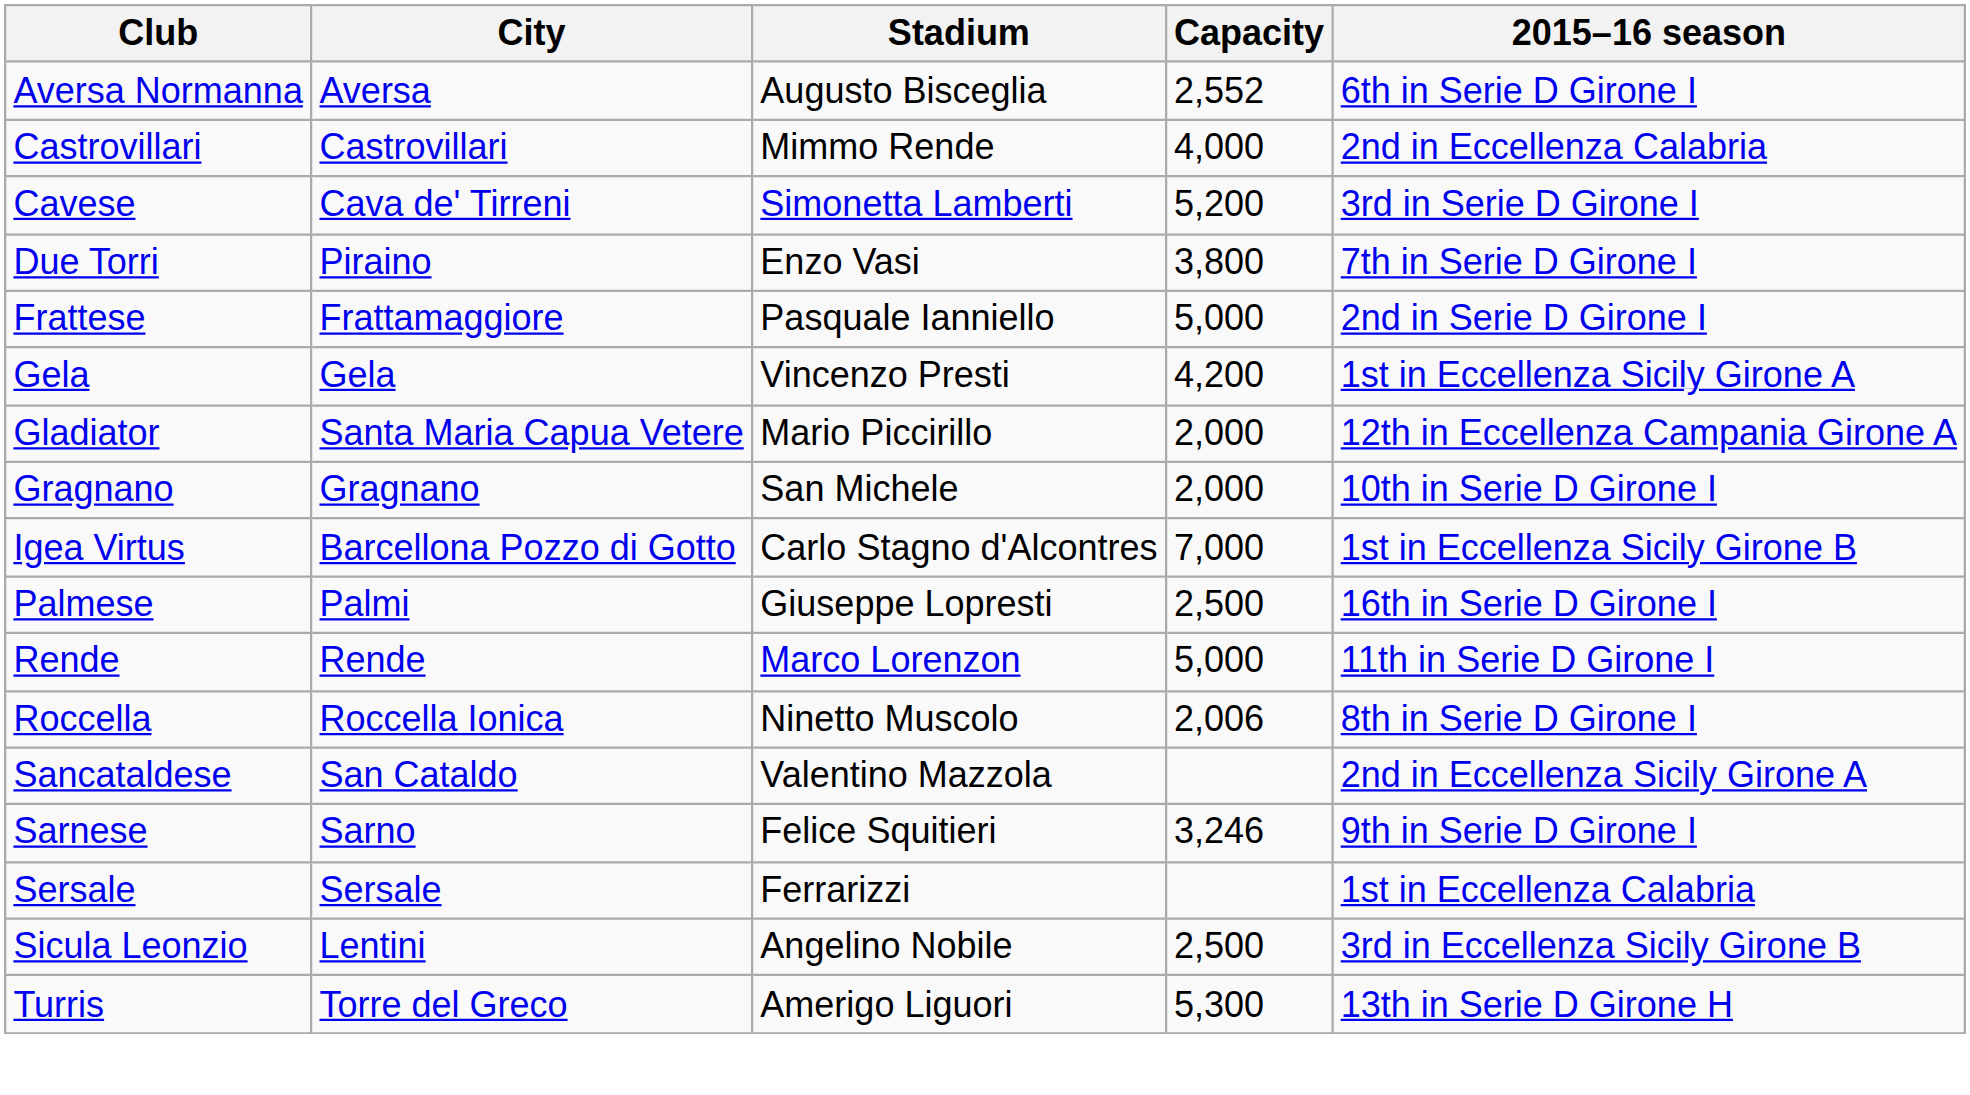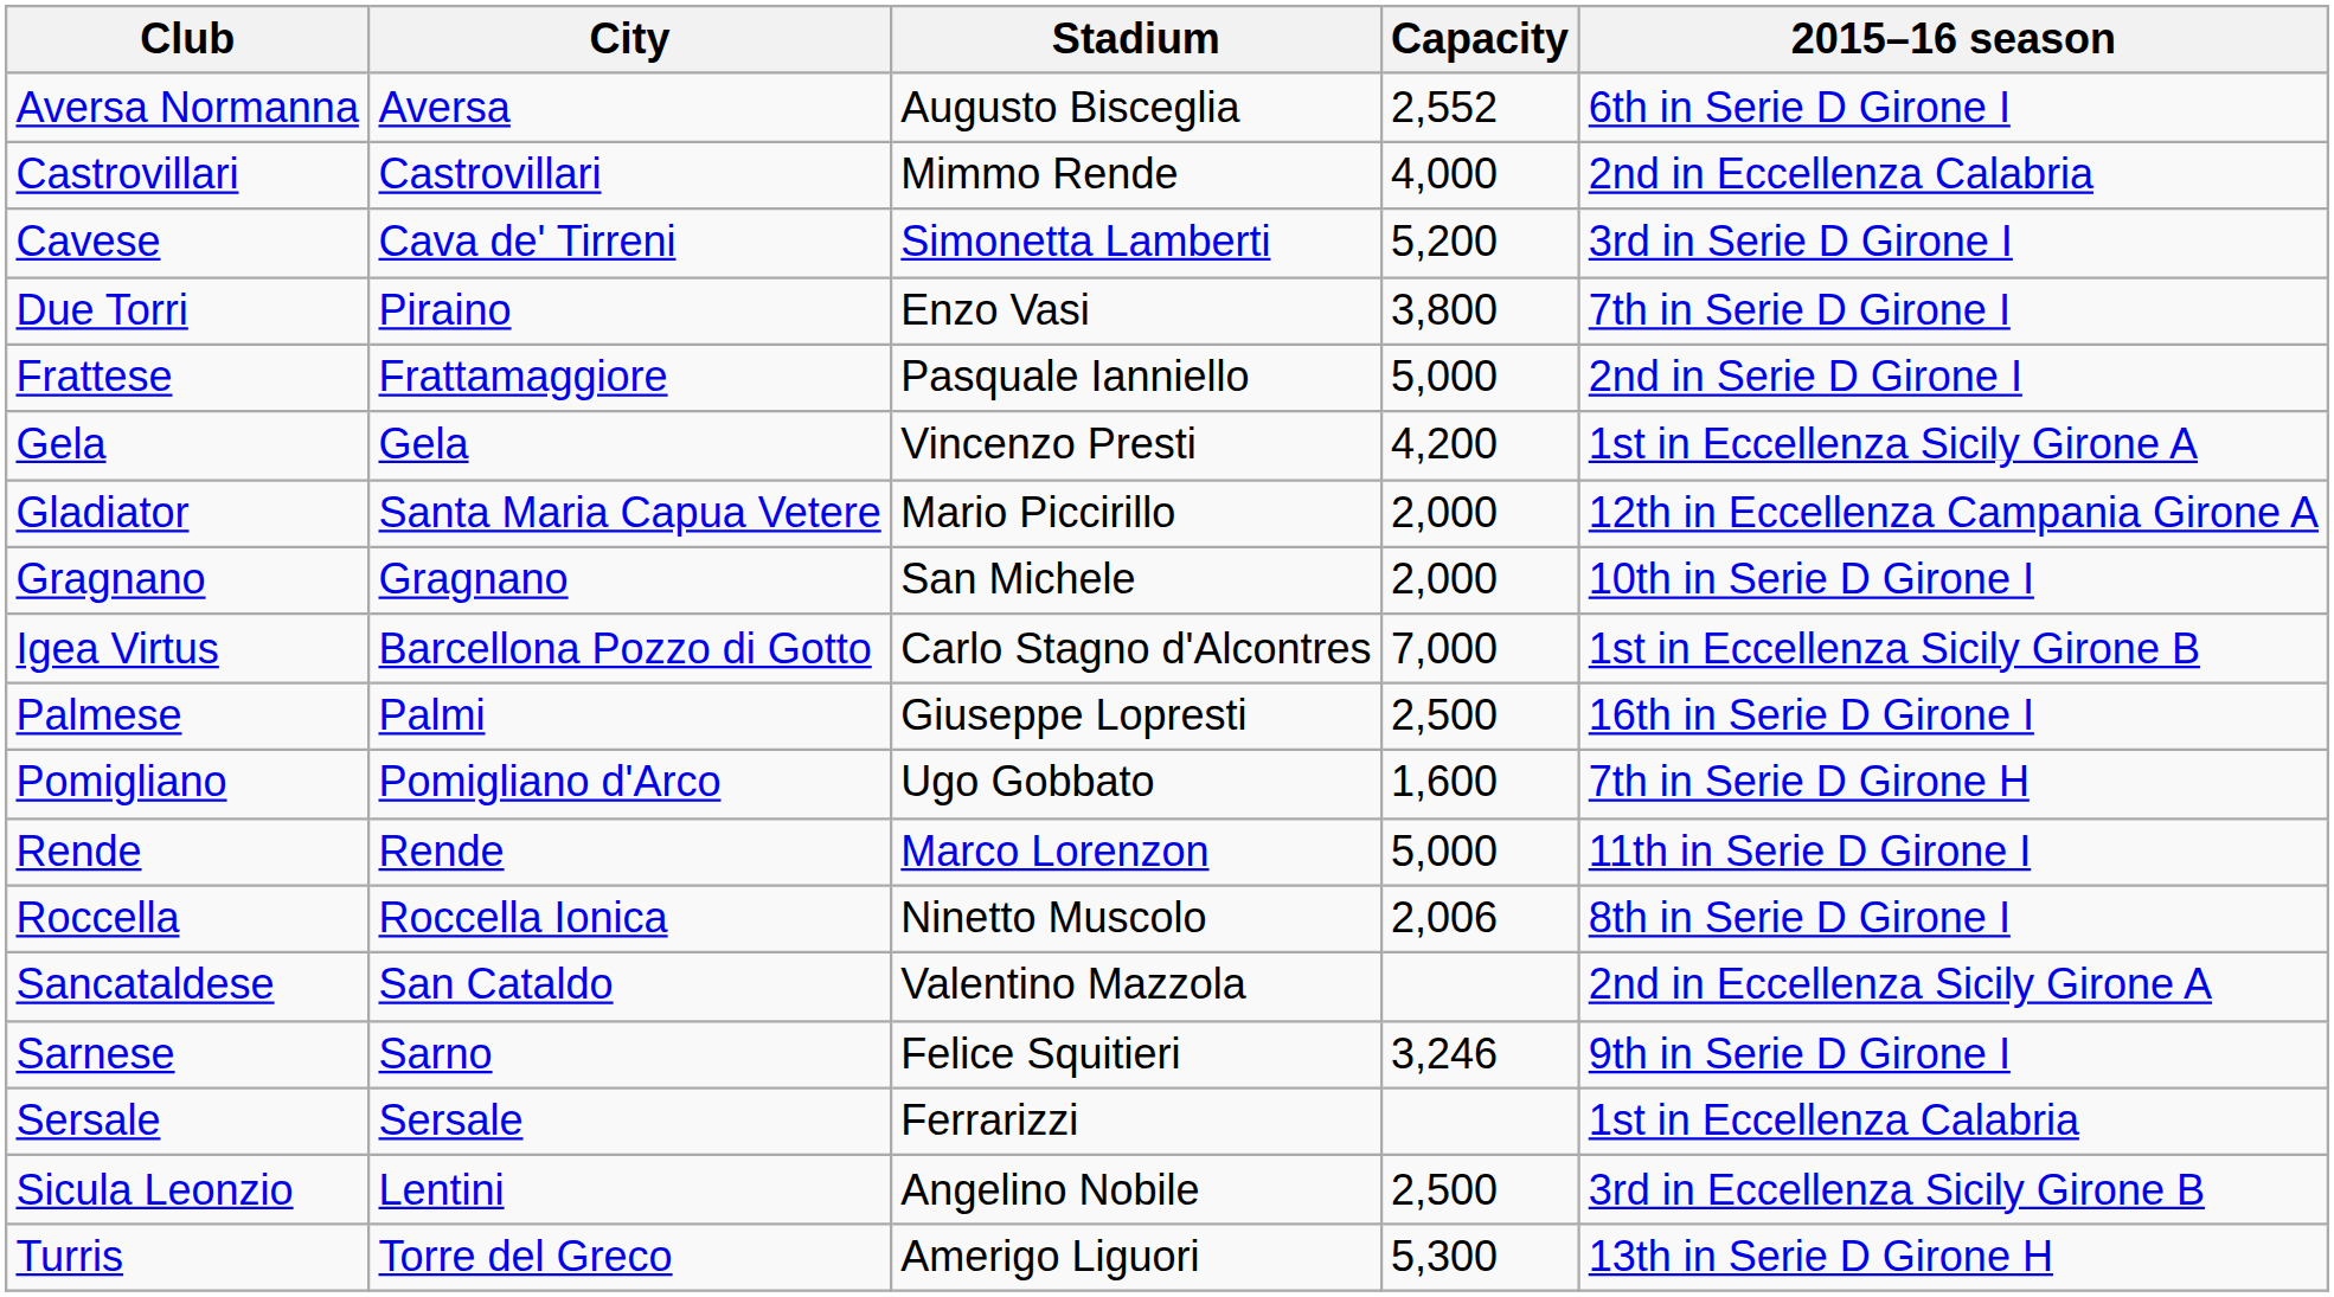+ row: Pomigliano | Pomigliano d'Arco | Ugo Gobbato | 1,600 | 7th in Serie D Girone H
